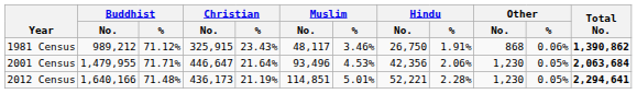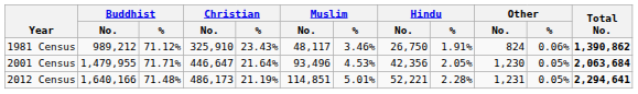1981 Census | Christian / No.: 325,915 -> 325,910
1981 Census | Other / No.: 868 -> 824
2001 Census | Hindu / %: 2.06% -> 2.05%
2012 Census | Christian / No.: 436,173 -> 486,173
2012 Census | Other / No.: 1,230 -> 1,231
